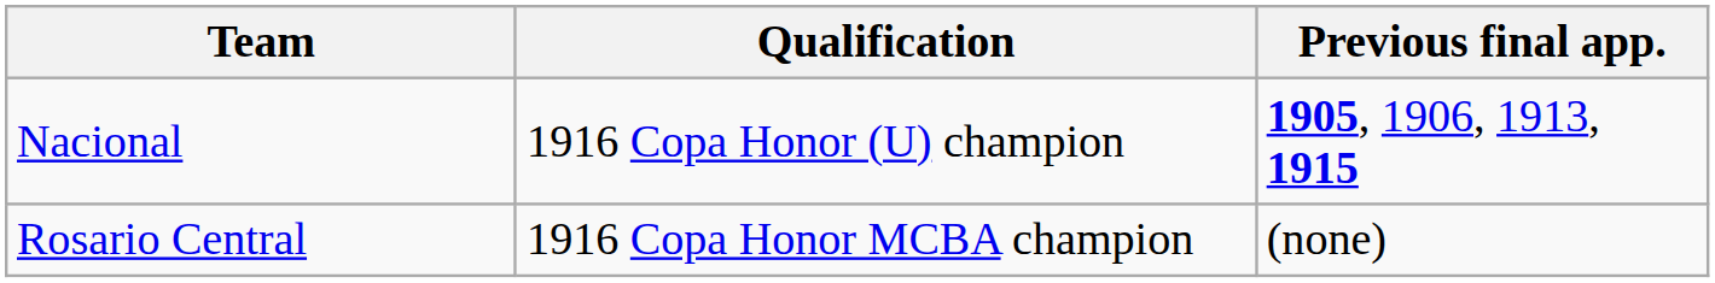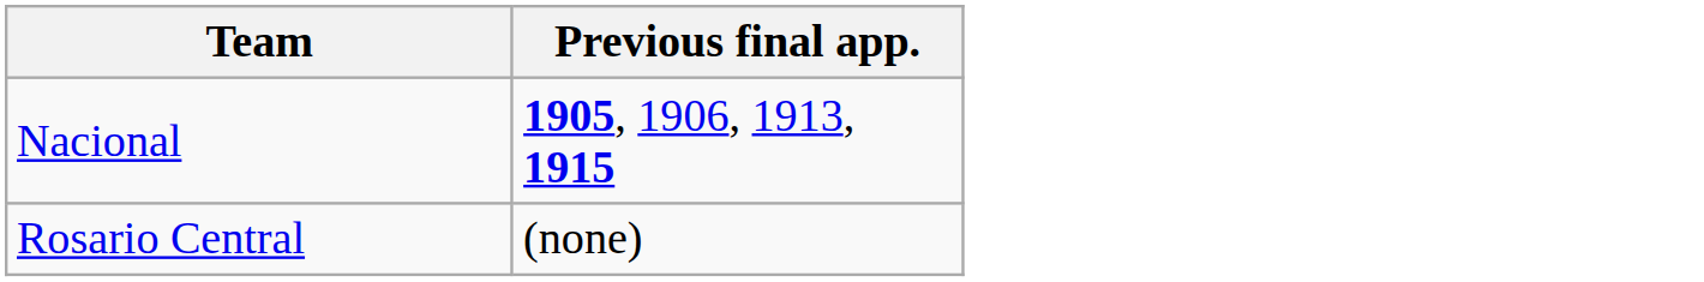- column: Qualification | 1916 Copa Honor (U) champion | 1916 Copa Honor MCBA champion
